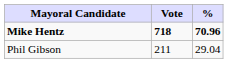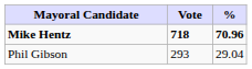Phil Gibson | Vote: 211 -> 293
